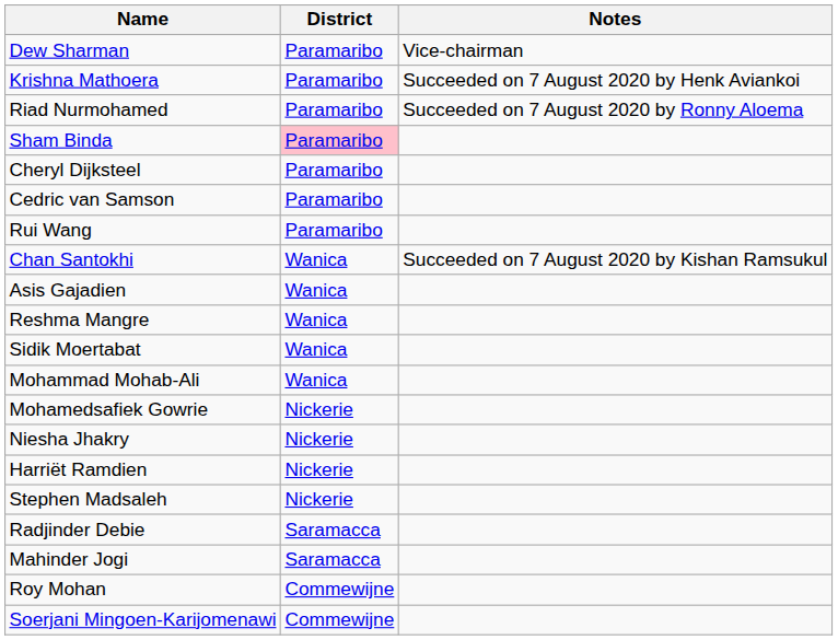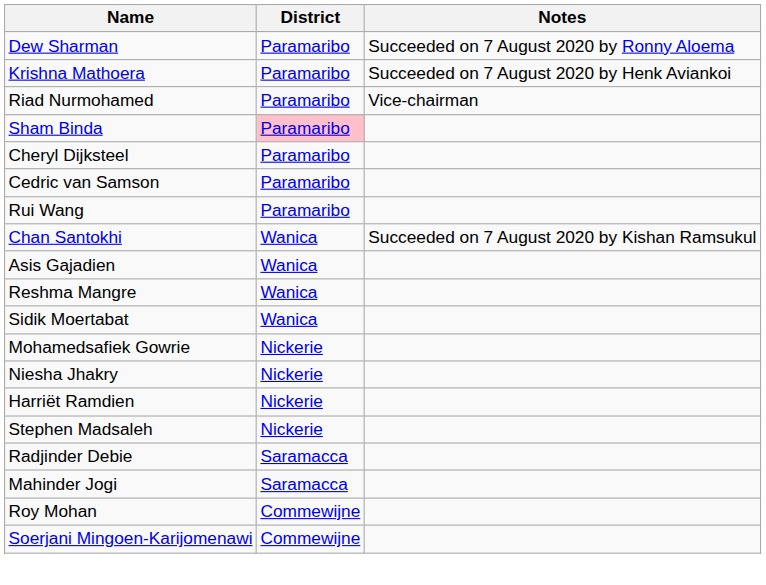Dew Sharman | Notes: Vice-chairman -> Succeeded on 7 August 2020 by Ronny Aloema
Riad Nurmohamed | Notes: Succeeded on 7 August 2020 by Ronny Aloema -> Vice-chairman
- row: Mohammad Mohab-Ali | Wanica
